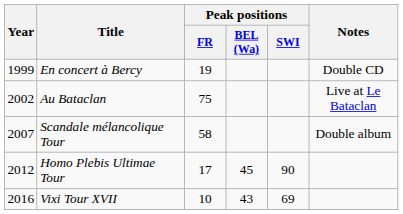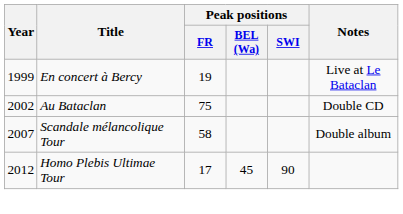En concert à Bercy | Notes: Double CD -> Live at Le Bataclan
Au Bataclan | Notes: Live at Le Bataclan -> Double CD
- row: 2016 | Vixi Tour XVII | 10 | 43 | 69
